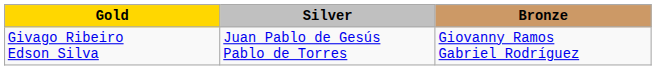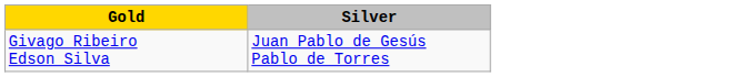- column: Bronze | Giovanny Ramos Gabriel Rodríguez
